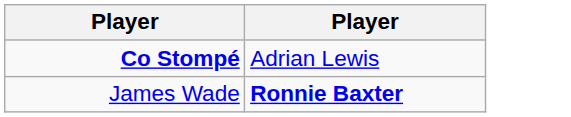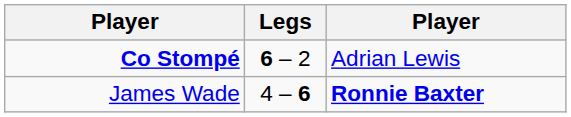+ column: Legs | 6 – 2 | 4 – 6
